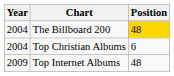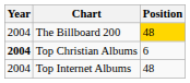Top Christian Albums | Year: normal -> bold
Top Internet Albums | Year: 2009 -> 2004
